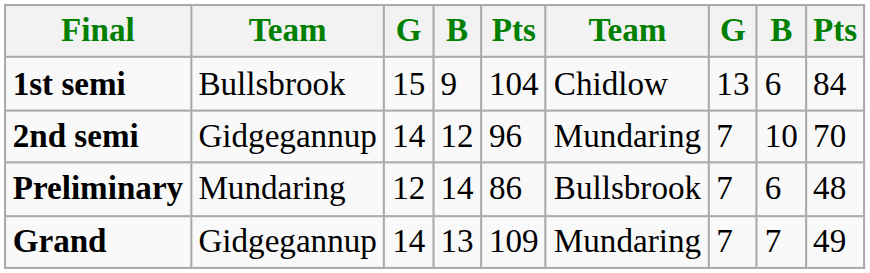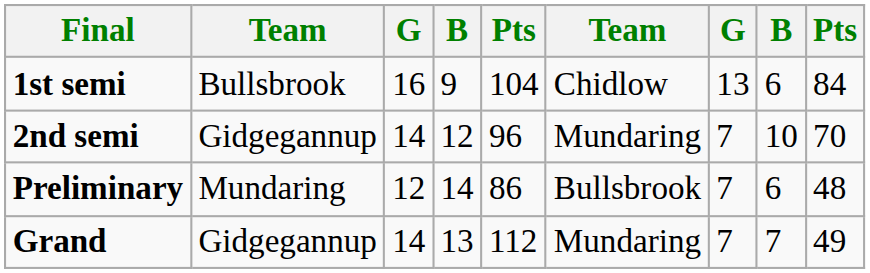1st semi | column 3: 15 -> 16
Grand | column 5: 109 -> 112
